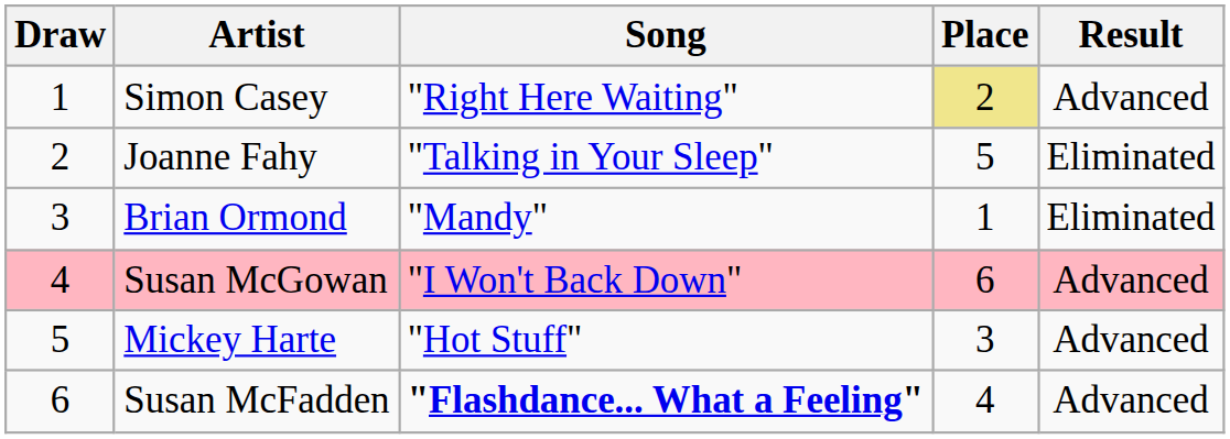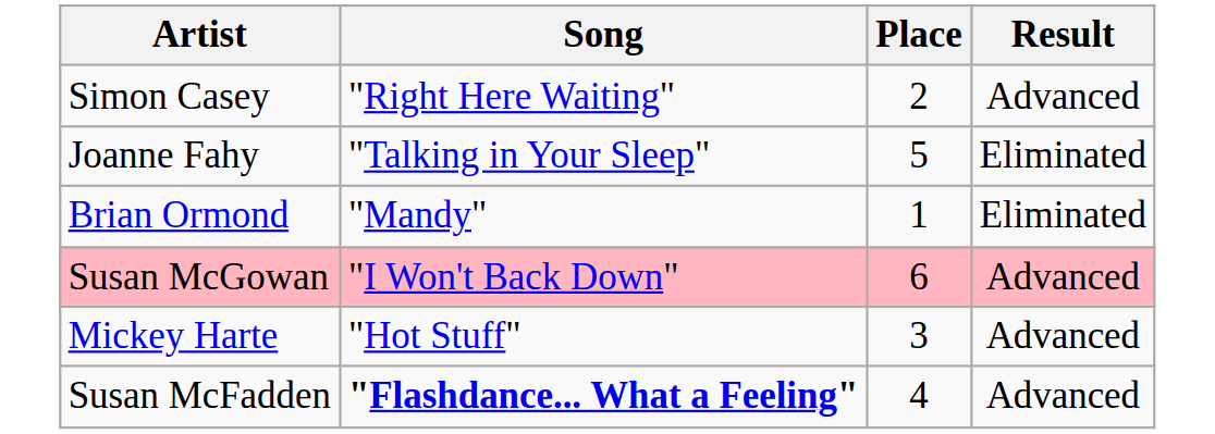- column: Draw | 1 | 2 | 3 | 4 | 5 | 6
Simon Casey | Place: khaki background -> no background
